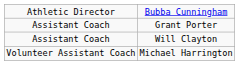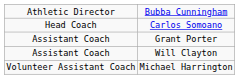+ row: Head Coach | Carlos Somoano
